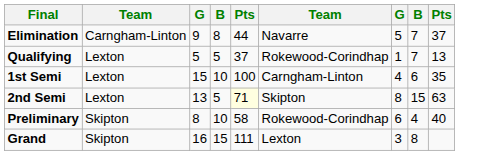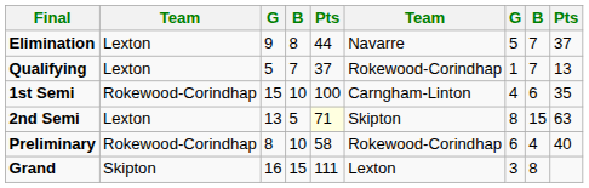Elimination | column 2: Carngham-Linton -> Lexton
Qualifying | column 4: 5 -> 7
1st Semi | column 2: Lexton -> Rokewood-Corindhap
Preliminary | column 2: Skipton -> Rokewood-Corindhap
